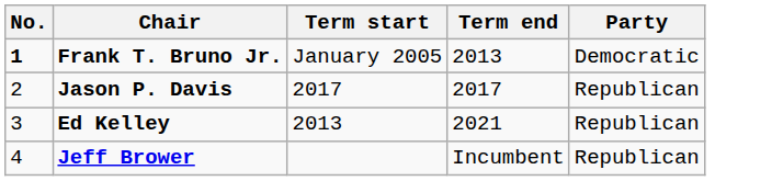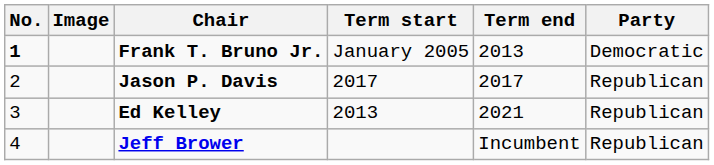+ column: Image
